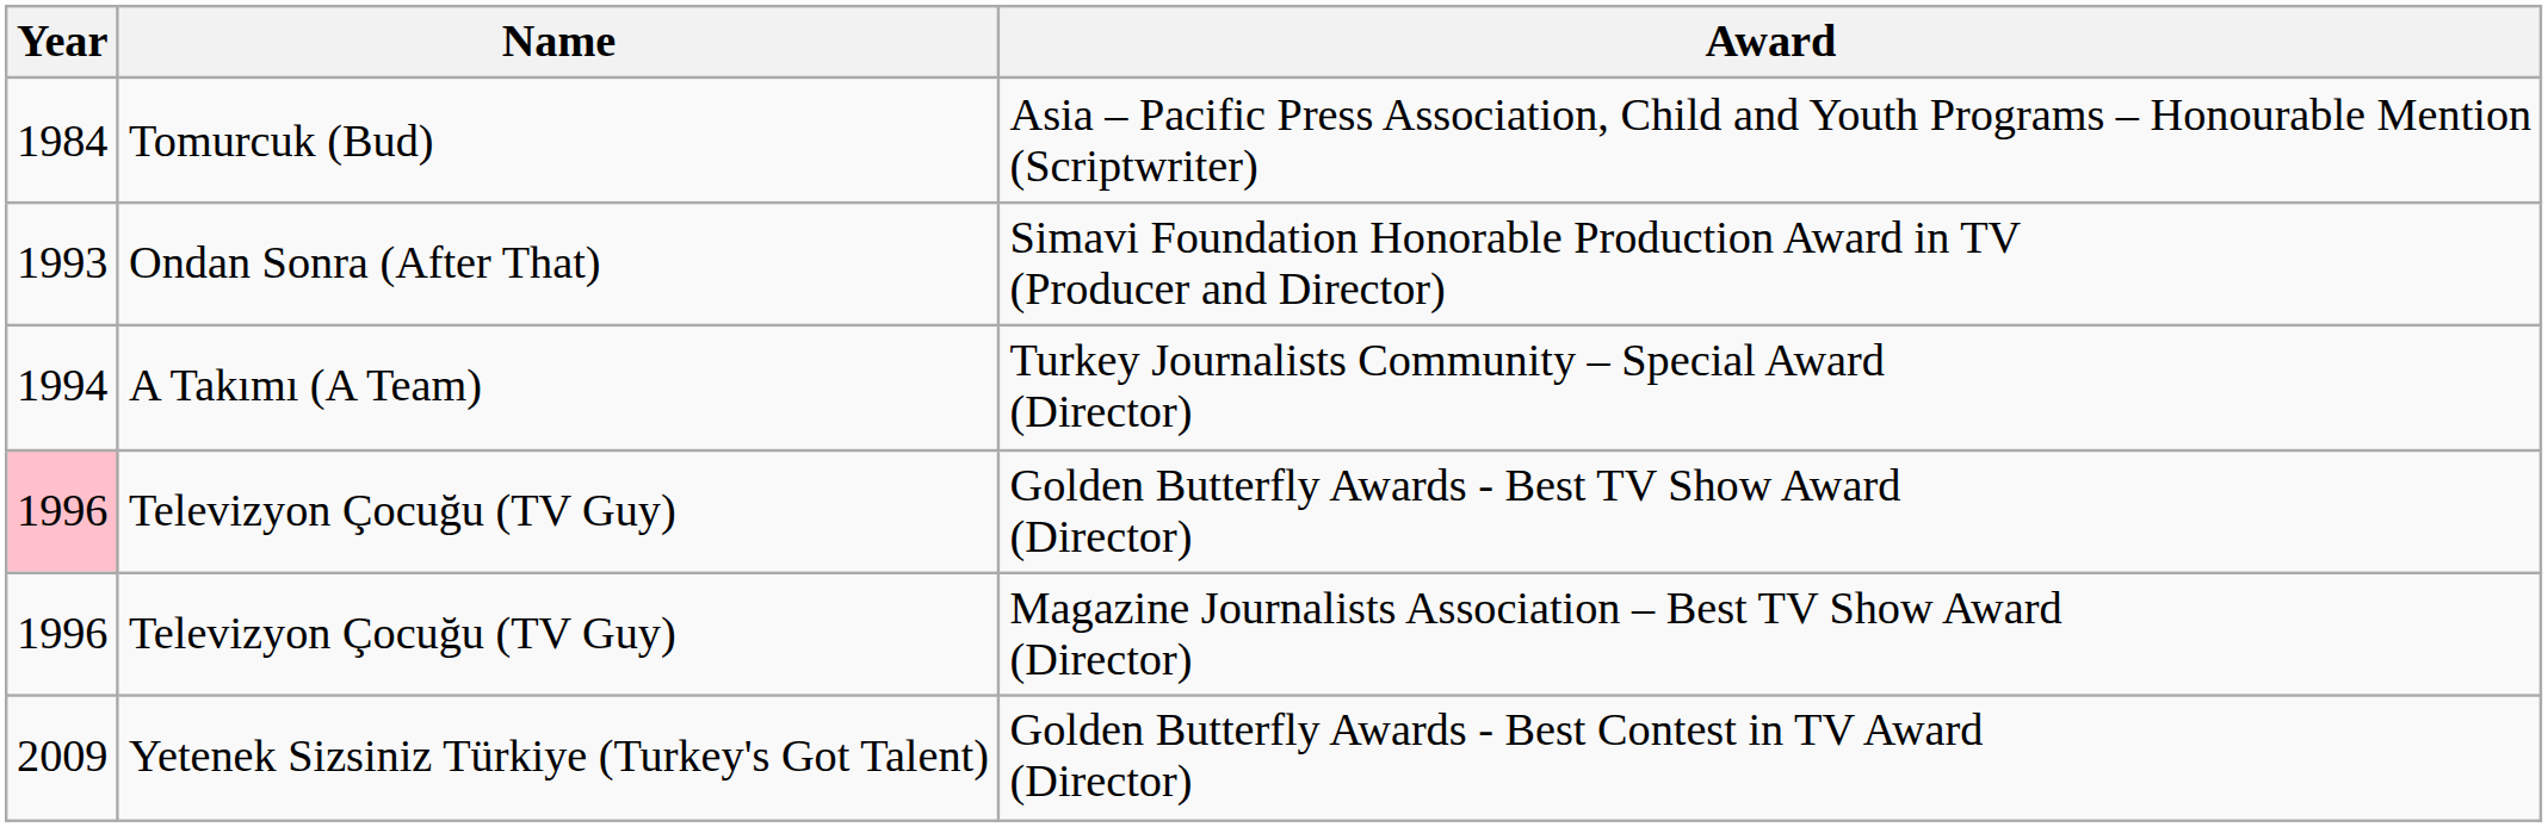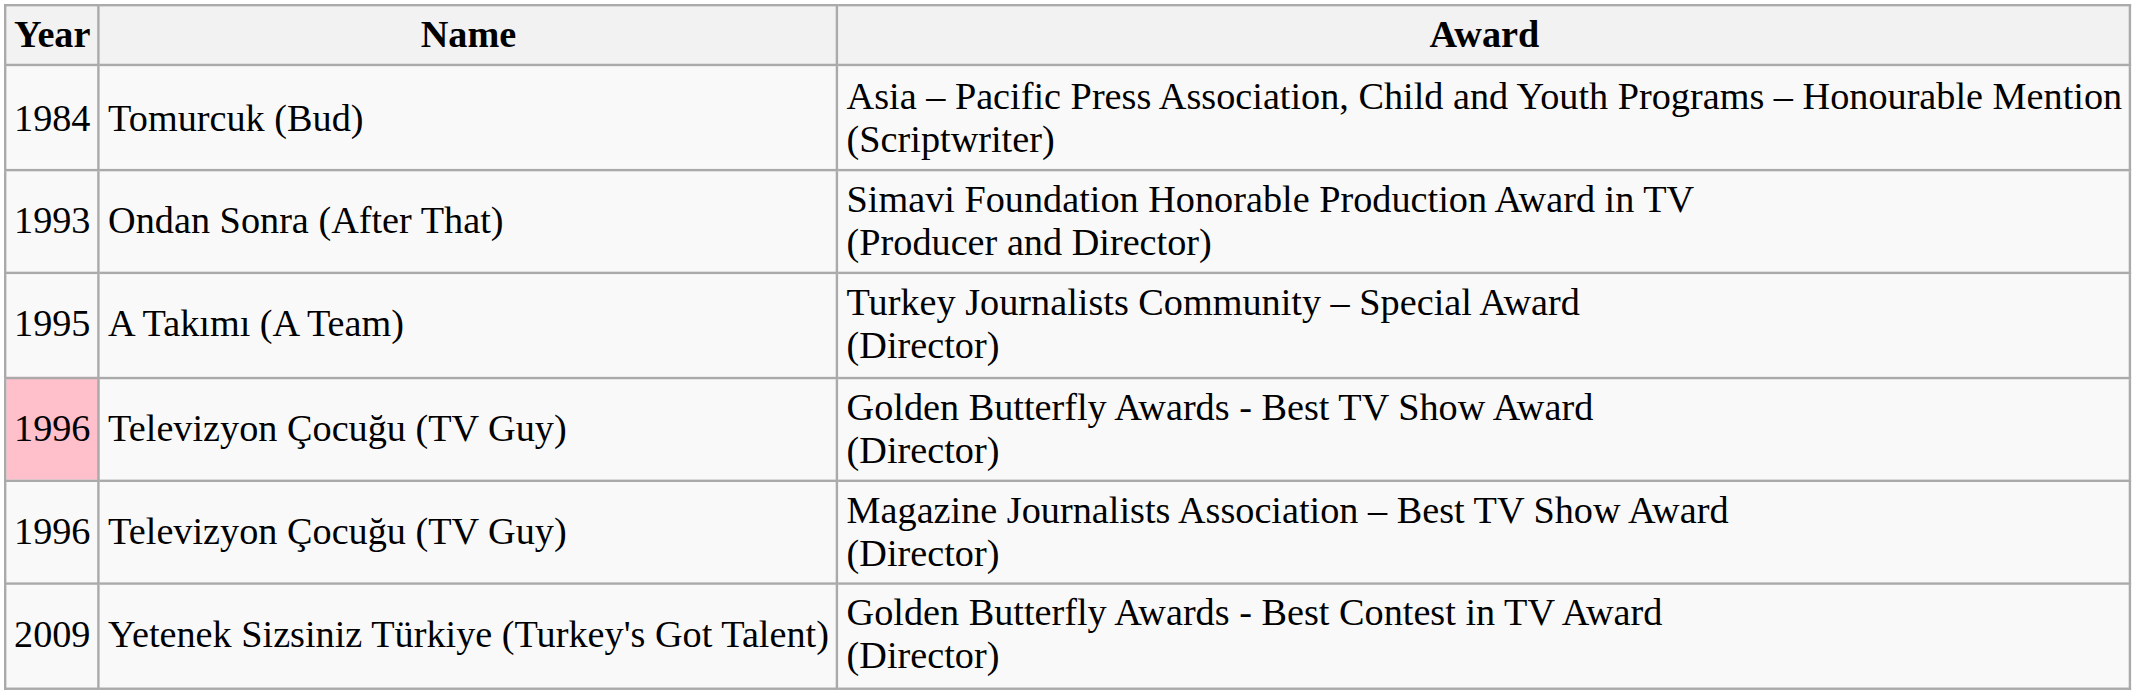Turkey Journalists Community – Special Award (Director) | Year: 1994 -> 1995
